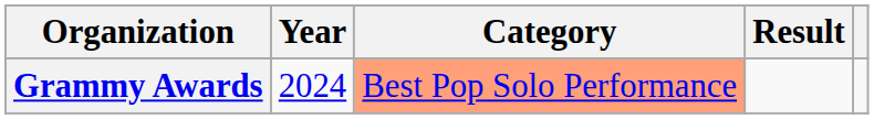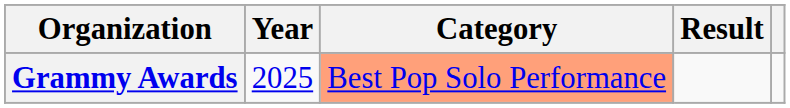Grammy Awards | Year: 2024 -> 2025
